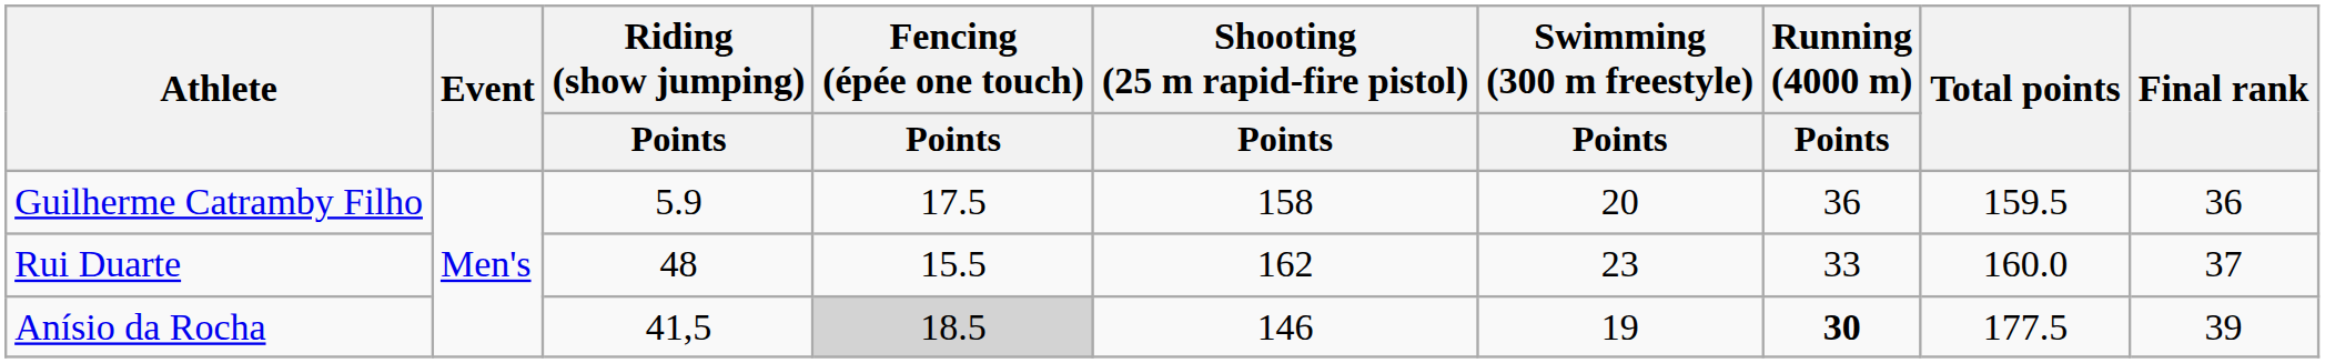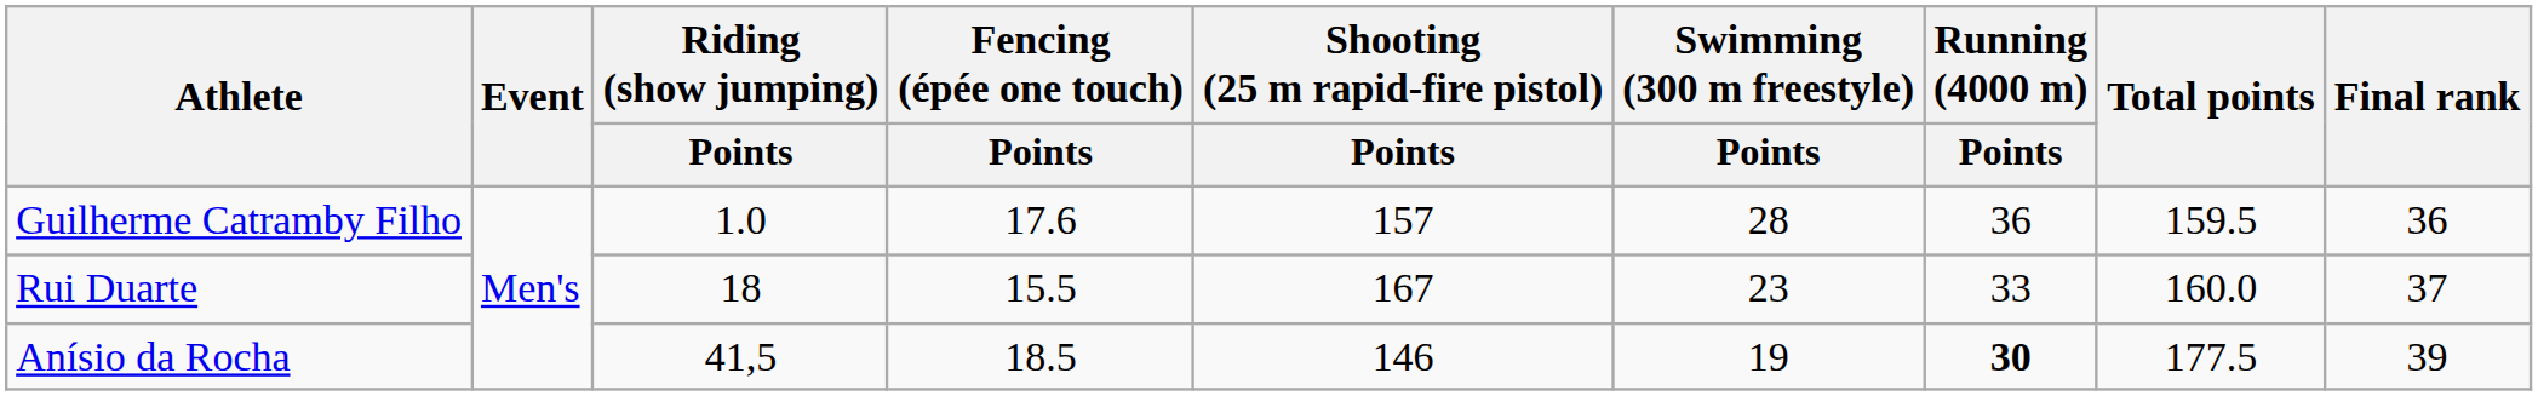Guilherme Catramby Filho | Riding (show jumping) / Points: 5.9 -> 1.0
Guilherme Catramby Filho | Fencing (épée one touch) / Points: 17.5 -> 17.6
Guilherme Catramby Filho | Shooting (25 m rapid-fire pistol) / Points: 158 -> 157
Guilherme Catramby Filho | Swimming (300 m freestyle) / Points: 20 -> 28
Rui Duarte | Riding (show jumping) / Points: 48 -> 18
Rui Duarte | Shooting (25 m rapid-fire pistol) / Points: 162 -> 167
Anísio da Rocha | Fencing (épée one touch) / Points: lightgrey background -> no background
